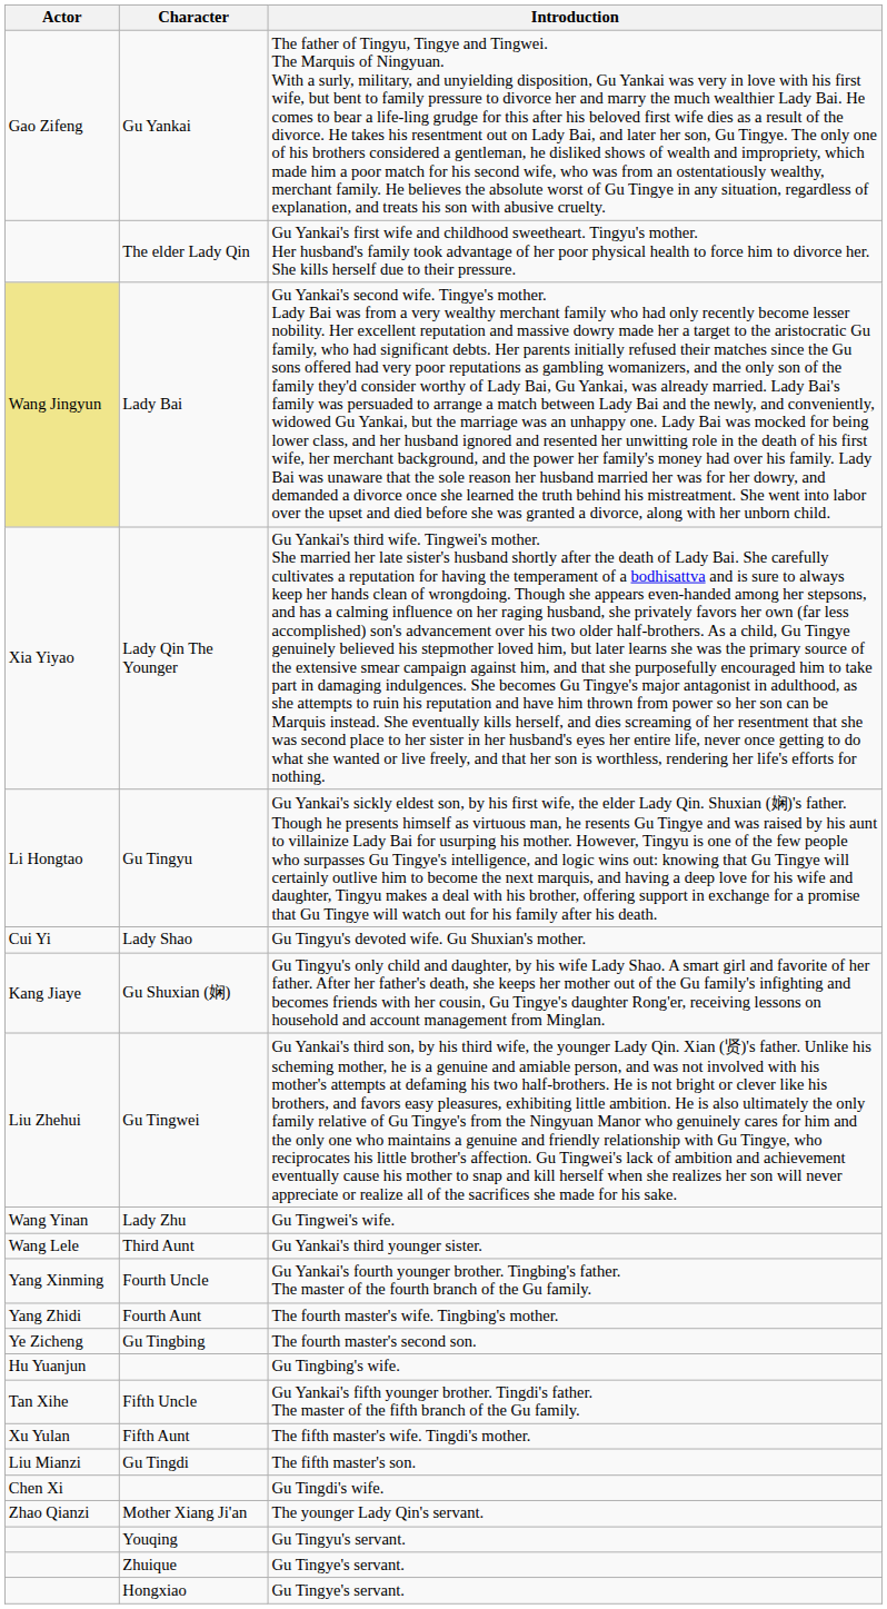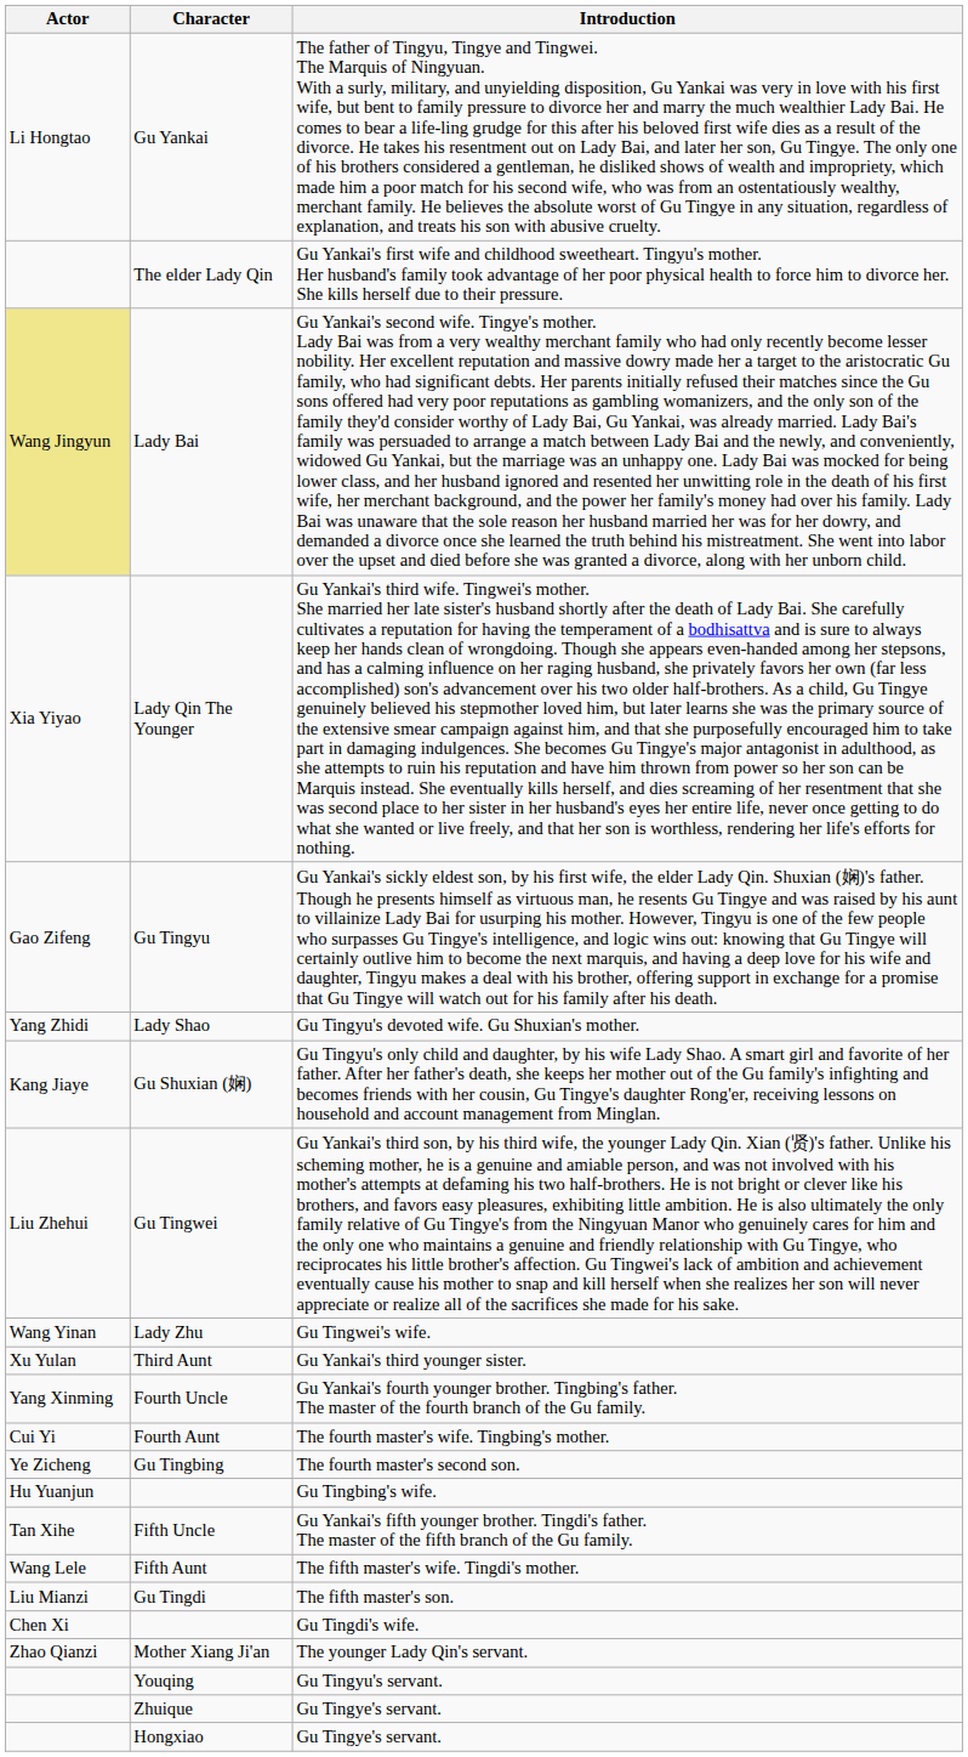Gu Yankai | Actor: Gao Zifeng -> Li Hongtao
Gu Tingyu | Actor: Li Hongtao -> Gao Zifeng
Lady Shao | Actor: Cui Yi -> Yang Zhidi
Third Aunt | Actor: Wang Lele -> Xu Yulan
Fourth Aunt | Actor: Yang Zhidi -> Cui Yi
Fifth Aunt | Actor: Xu Yulan -> Wang Lele
